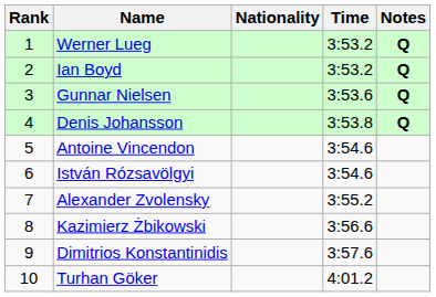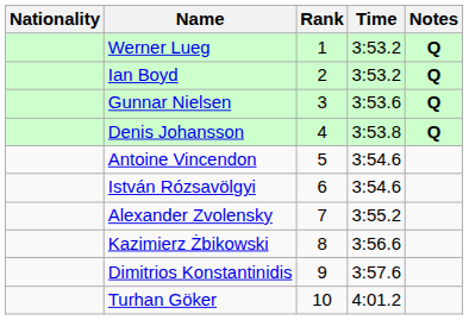columns swapped: Rank <-> Nationality
